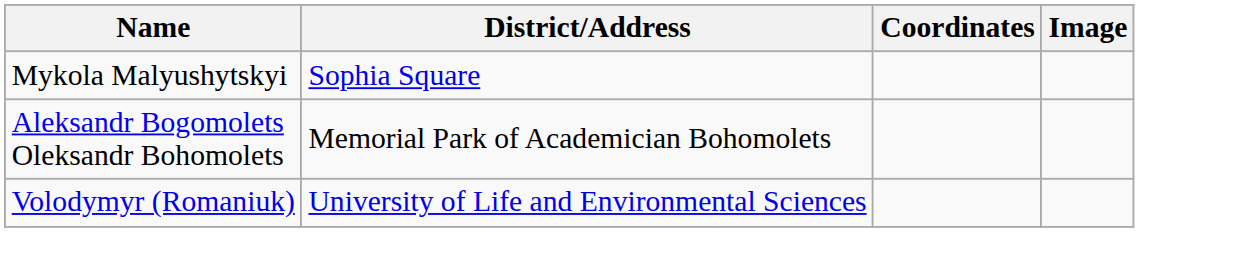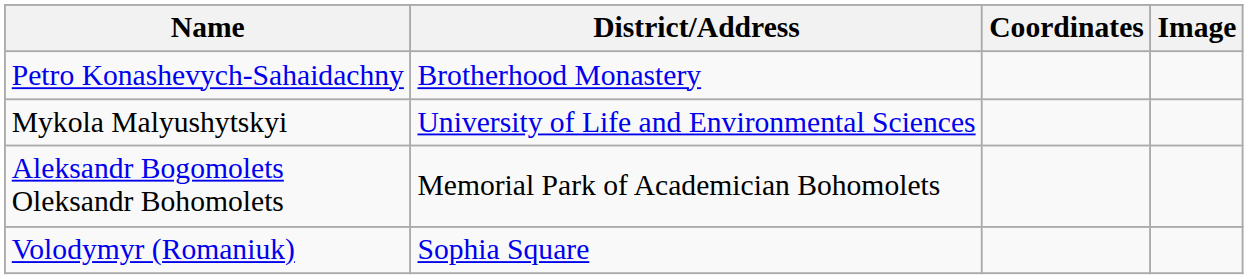+ row: Petro Konashevych-Sahaidachny | Brotherhood Monastery
Mykola Malyushytskyi | District/Address: Sophia Square -> University of Life and Environmental Sciences
Volodymyr (Romaniuk) | District/Address: University of Life and Environmental Sciences -> Sophia Square
